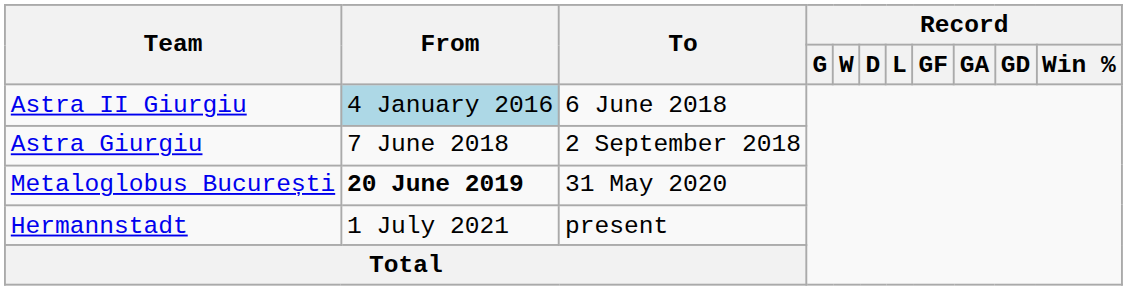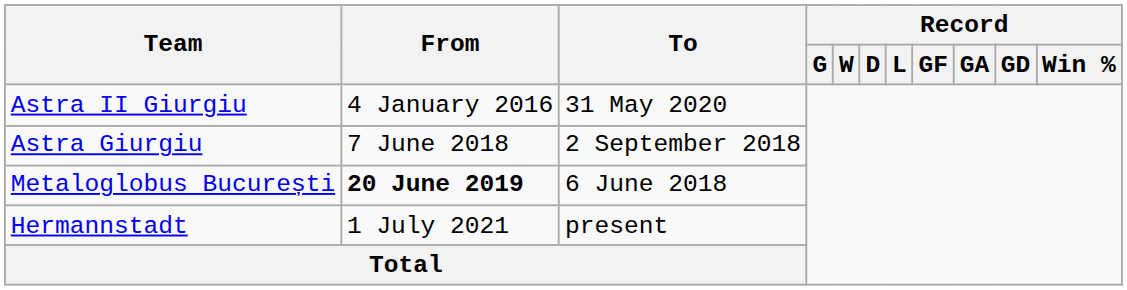Astra II Giurgiu | From: lightblue background -> no background
Astra II Giurgiu | To: 6 June 2018 -> 31 May 2020
Metaloglobus București | To: 31 May 2020 -> 6 June 2018
